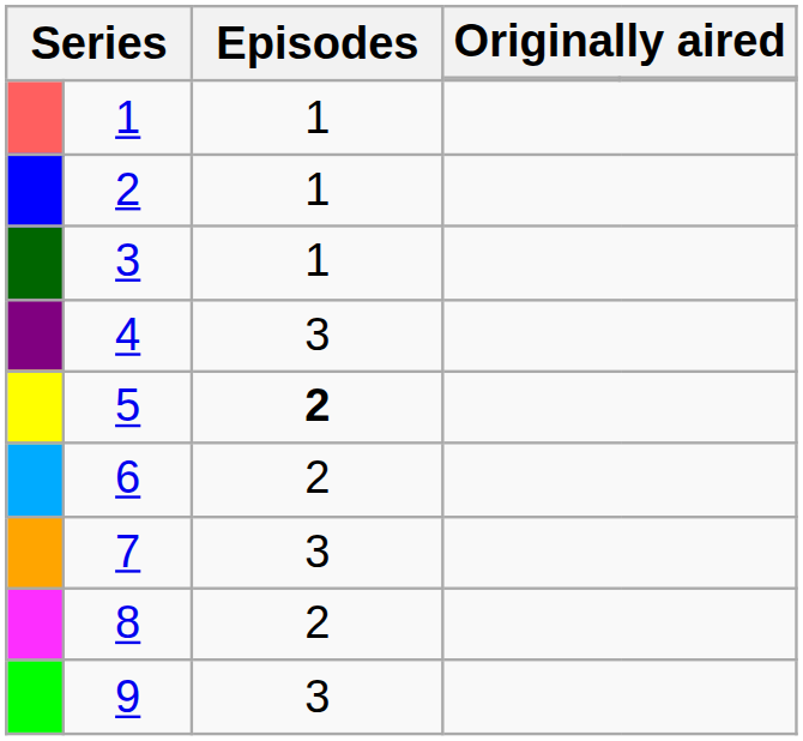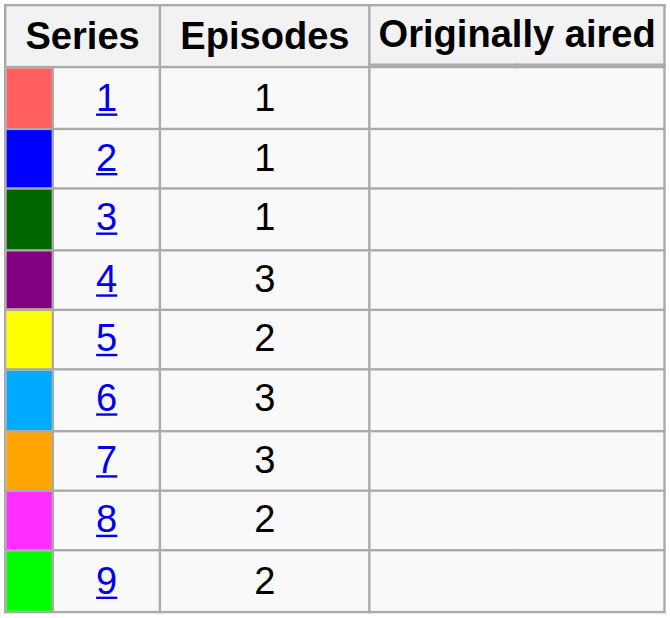5 | Episodes: bold -> normal
6 | Episodes: 2 -> 3
9 | Episodes: 3 -> 2
